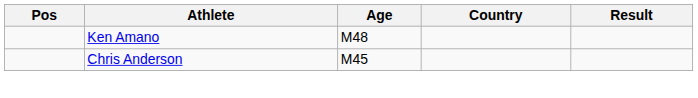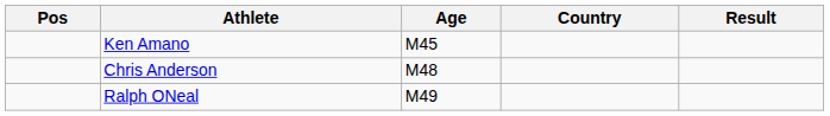Ken Amano | Age: M48 -> M45
Chris Anderson | Age: M45 -> M48
+ row: Ralph ONeal | M49
